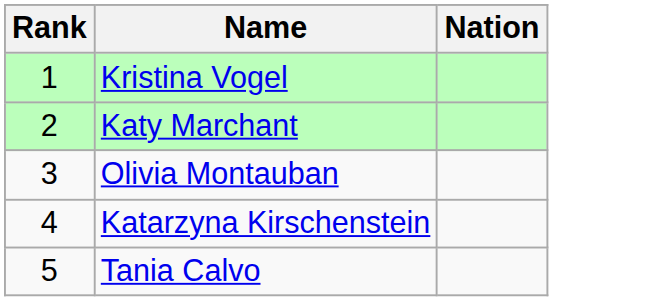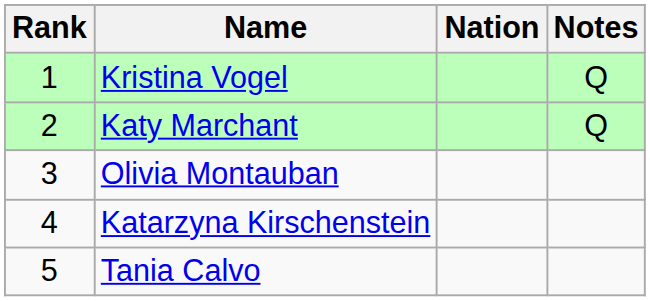+ column: Notes | Q | Q
